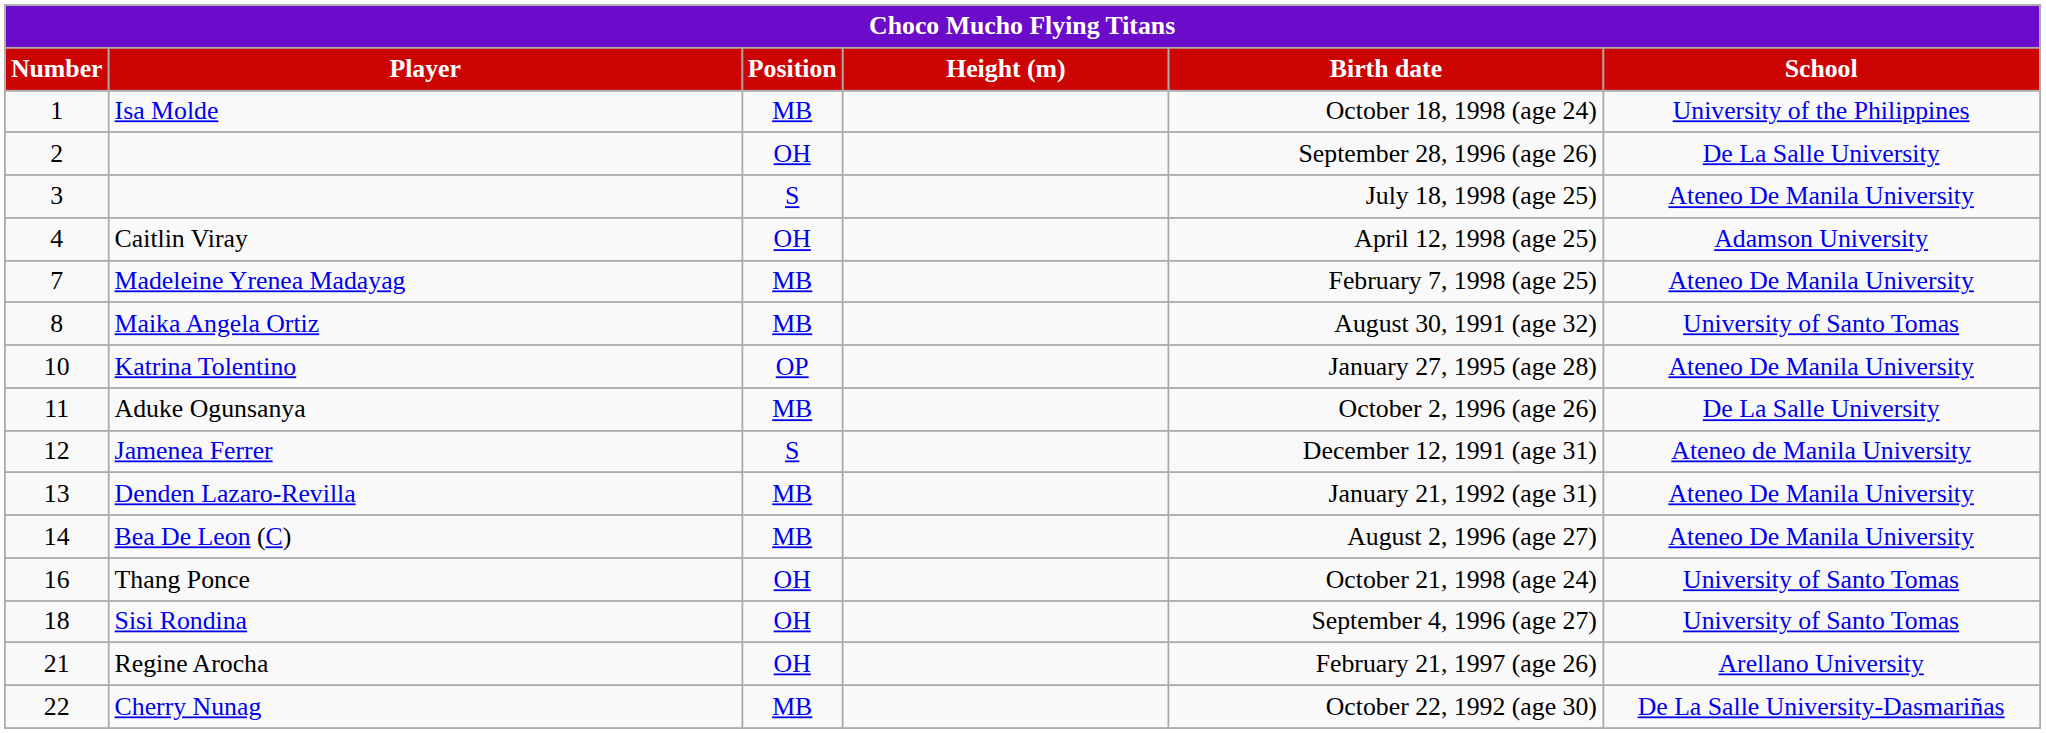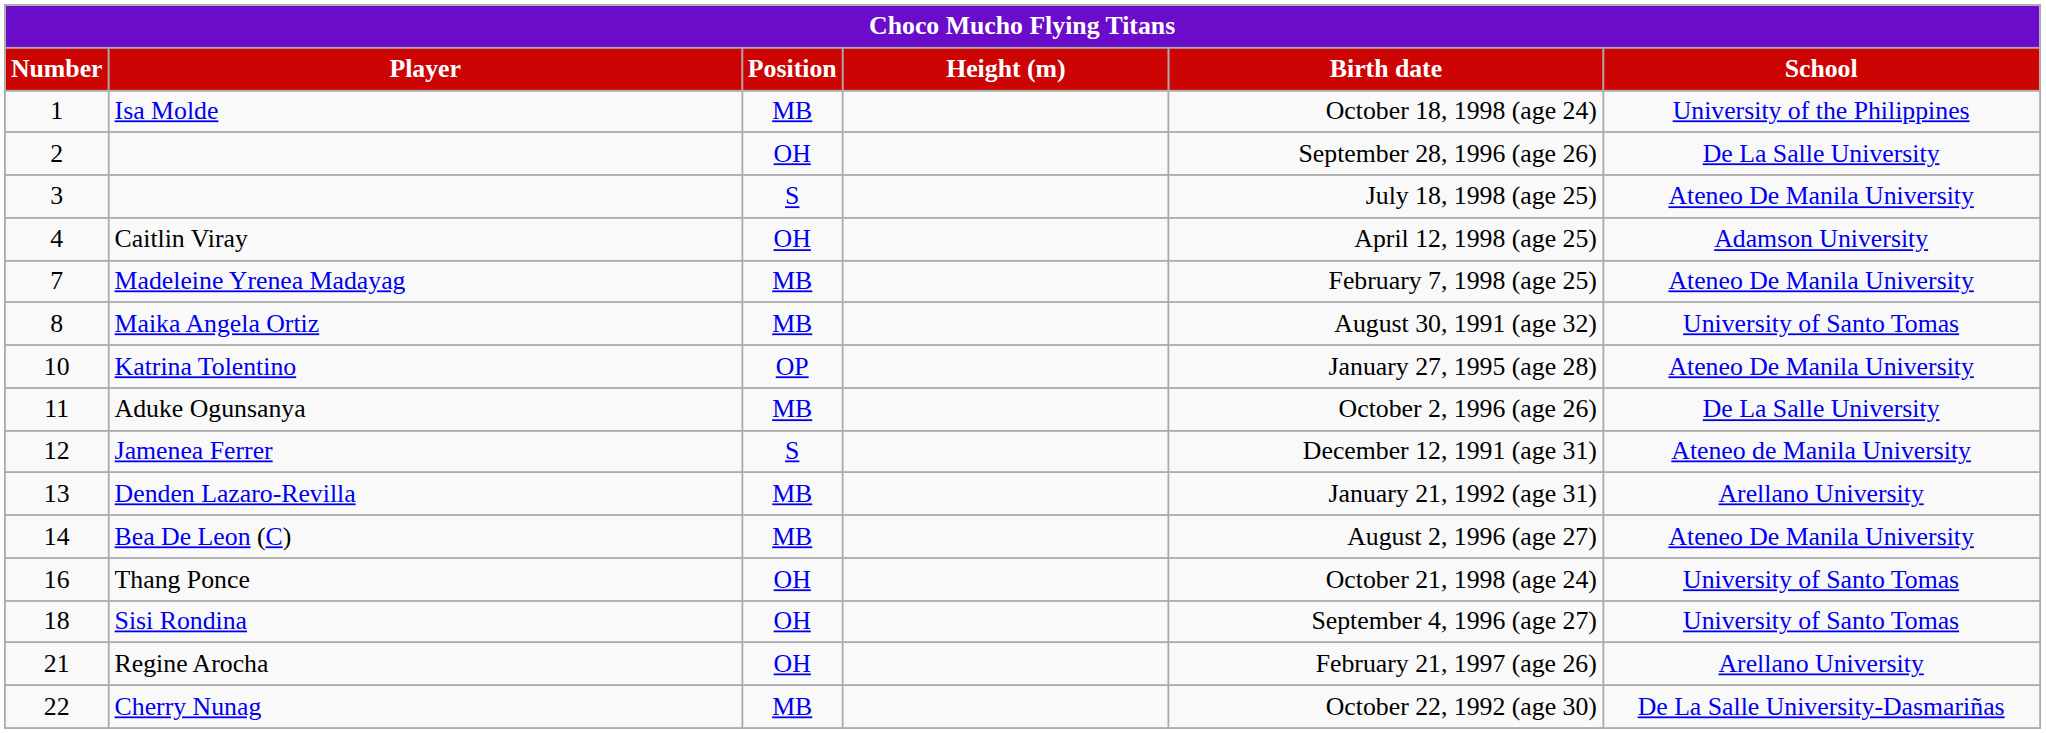Denden Lazaro-Revilla | School: Ateneo De Manila University -> Arellano University
